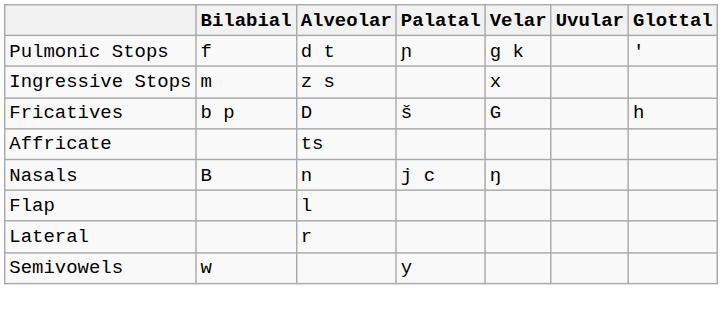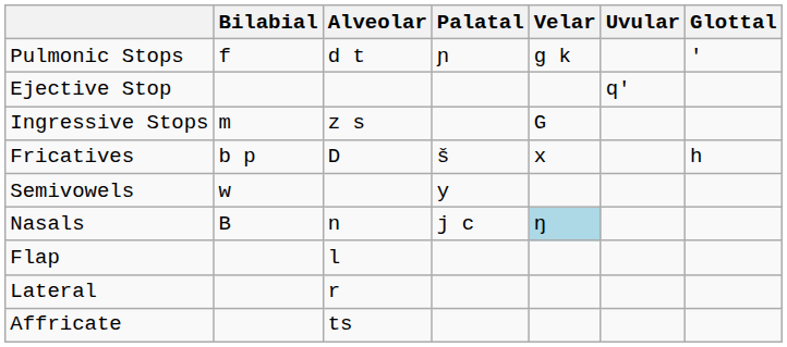+ row: Ejective Stop | q'
Ingressive Stops | Velar: x -> G
Fricatives | Velar: G -> x
rows swapped: Affricate <-> Semivowels
Nasals | Velar: no background -> lightblue background
